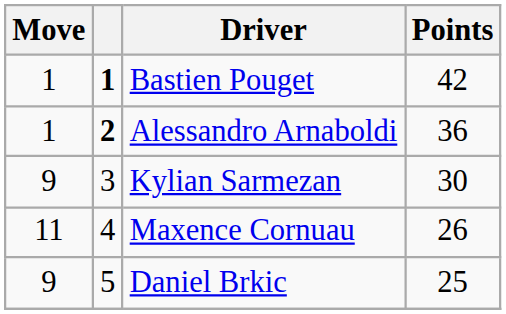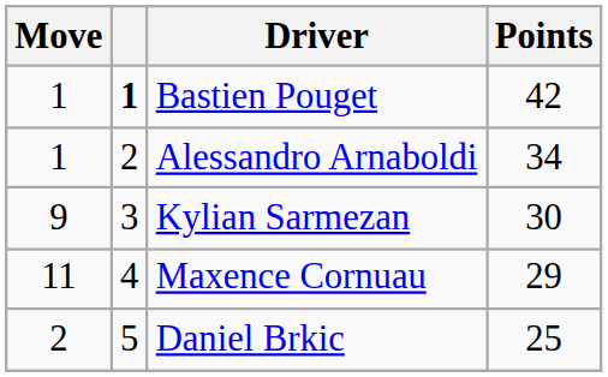Alessandro Arnaboldi | column 2: bold -> normal
Alessandro Arnaboldi | Points: 36 -> 34
Maxence Cornuau | Points: 26 -> 29
Daniel Brkic | Move: 9 -> 2
